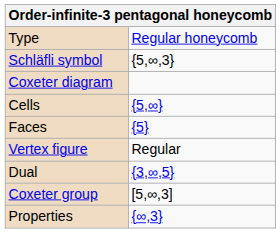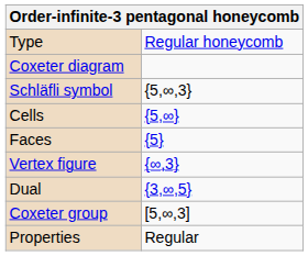rows swapped: Schläfli symbol <-> Coxeter diagram
Vertex figure | column 2: Regular -> {∞,3}
Properties | column 2: {∞,3} -> Regular
